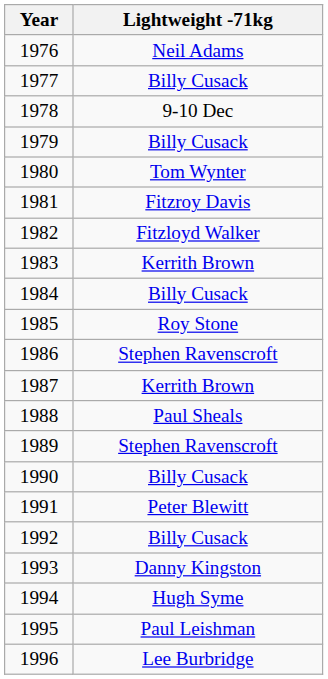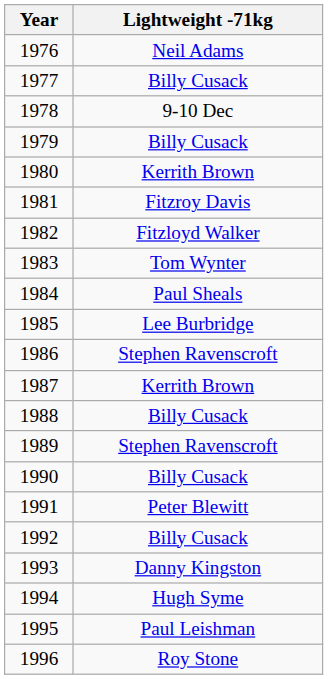1980 | Lightweight -71kg: Tom Wynter -> Kerrith Brown
1983 | Lightweight -71kg: Kerrith Brown -> Tom Wynter
1984 | Lightweight -71kg: Billy Cusack -> Paul Sheals
1985 | Lightweight -71kg: Roy Stone -> Lee Burbridge
1988 | Lightweight -71kg: Paul Sheals -> Billy Cusack
1996 | Lightweight -71kg: Lee Burbridge -> Roy Stone
